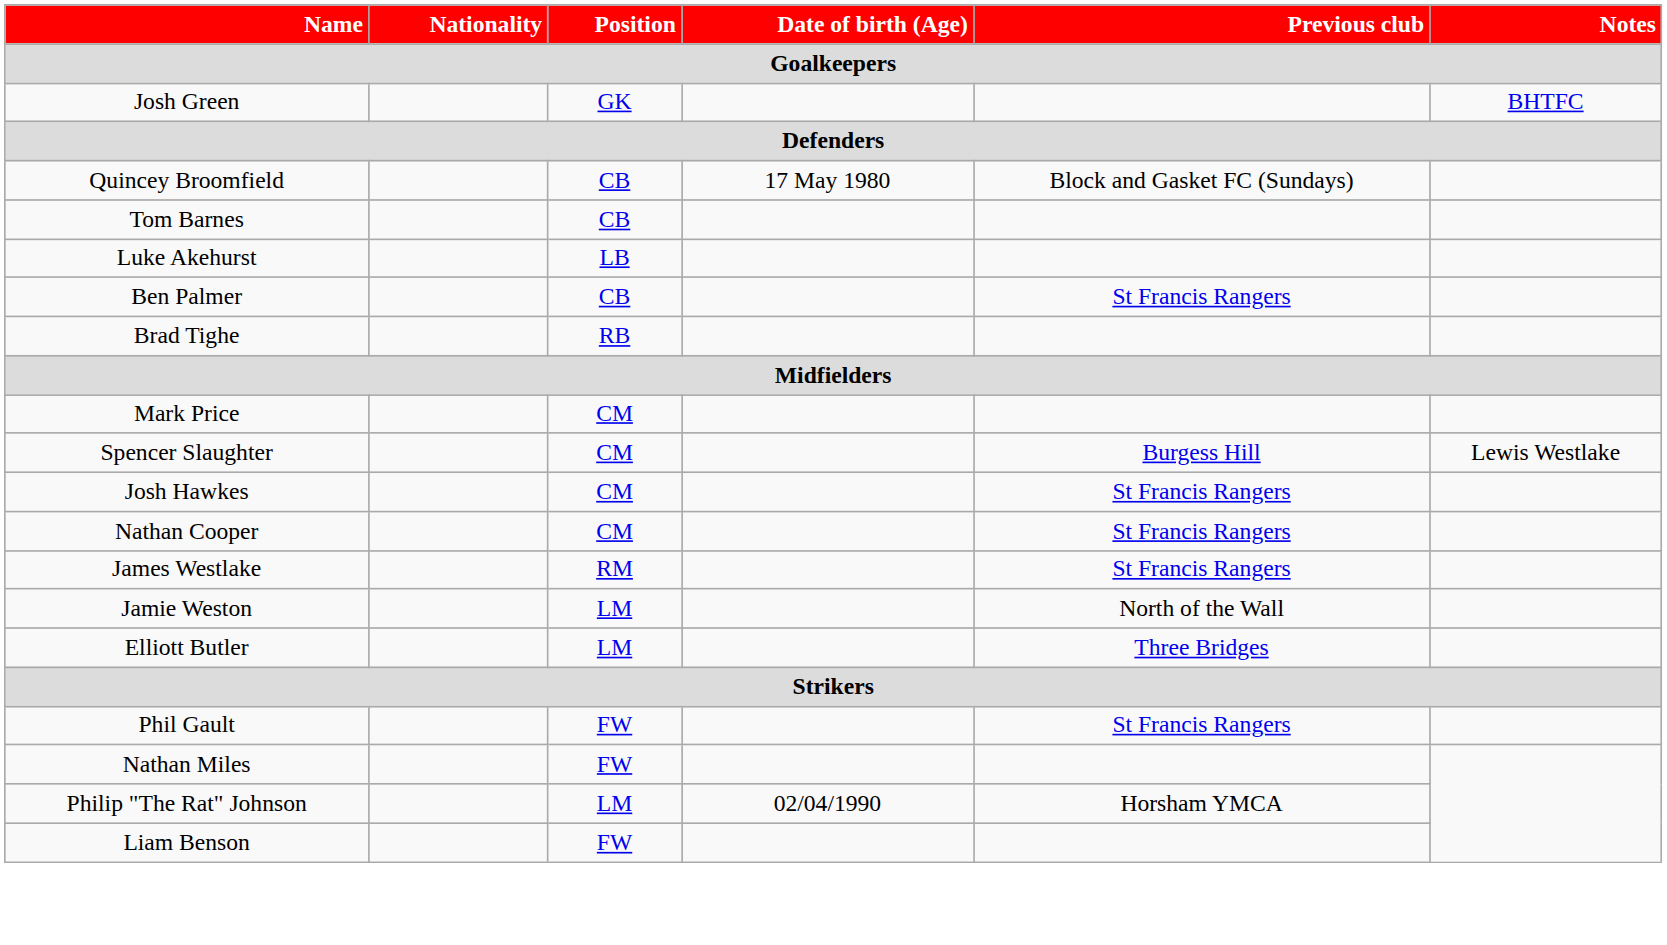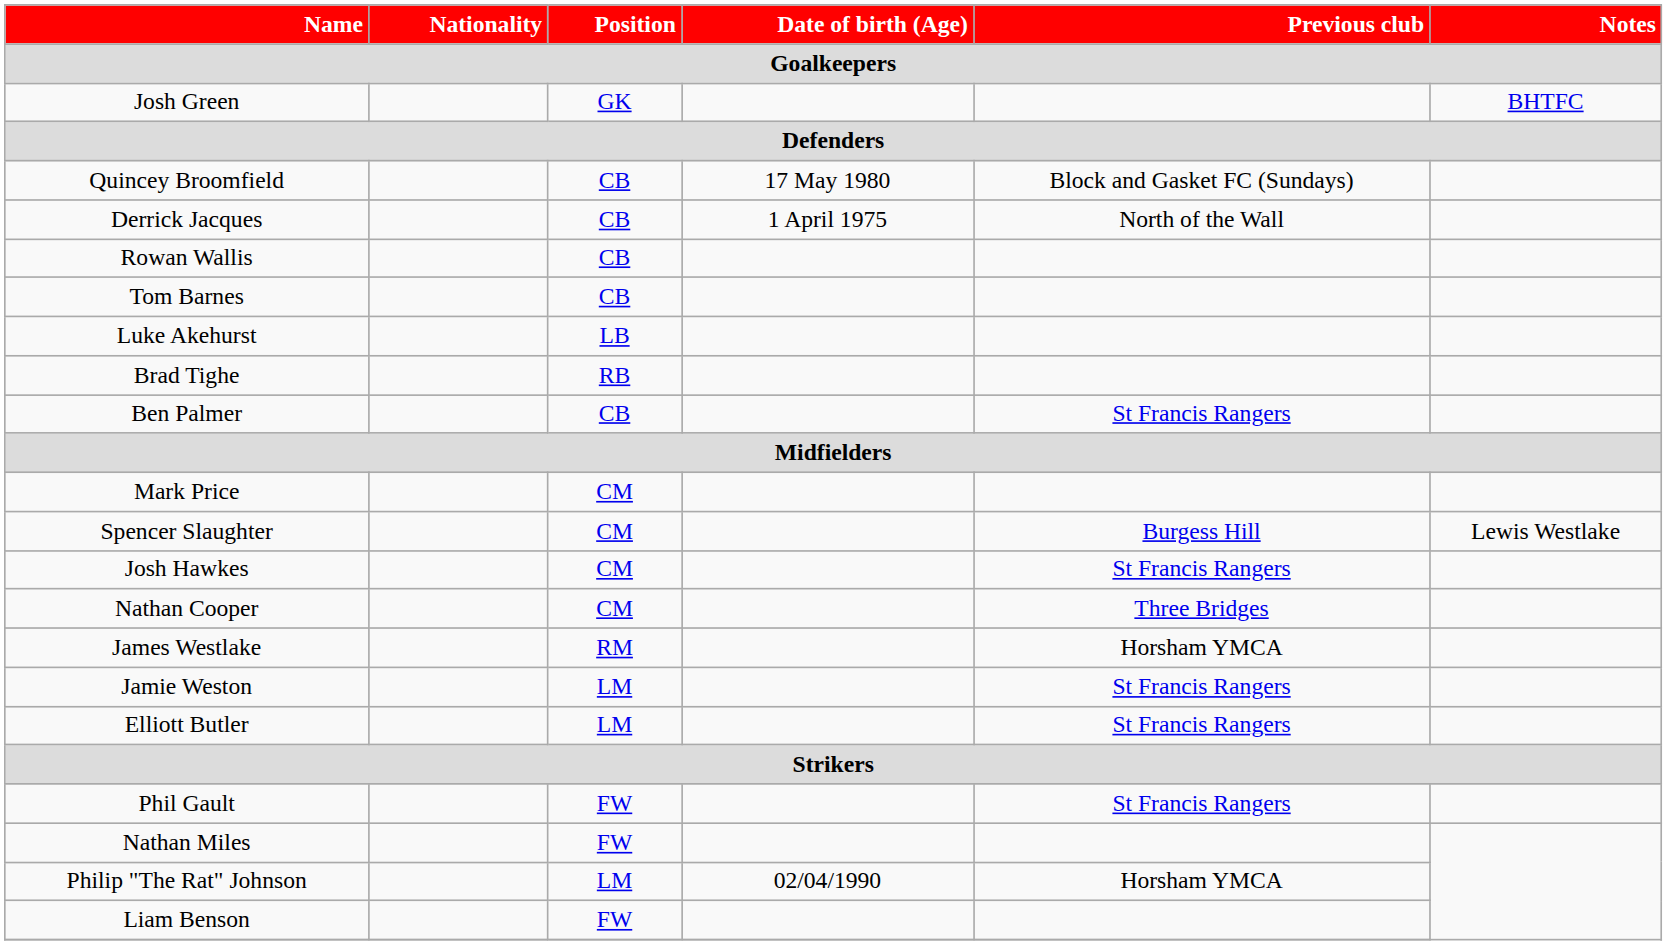+ row: Derrick Jacques | CB | 1 April 1975 | North of the Wall
+ row: Rowan Wallis | CB
rows swapped: Ben Palmer <-> Brad Tighe
Nathan Cooper | Previous club: St Francis Rangers -> Three Bridges
James Westlake | Previous club: St Francis Rangers -> Horsham YMCA
Jamie Weston | Previous club: North of the Wall -> St Francis Rangers
Elliott Butler | Previous club: Three Bridges -> St Francis Rangers
